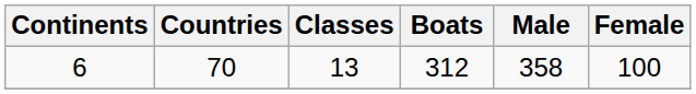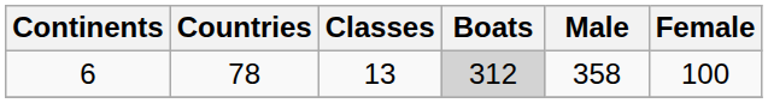6 | Countries: 70 -> 78
6 | Boats: no background -> lightgrey background
